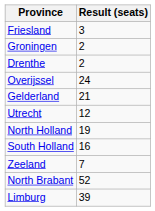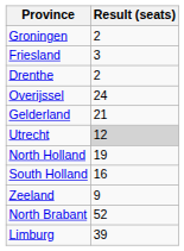rows swapped: Groningen <-> Friesland
Utrecht | Result (seats): no background -> lightgrey background
Zeeland | Result (seats): 7 -> 9
